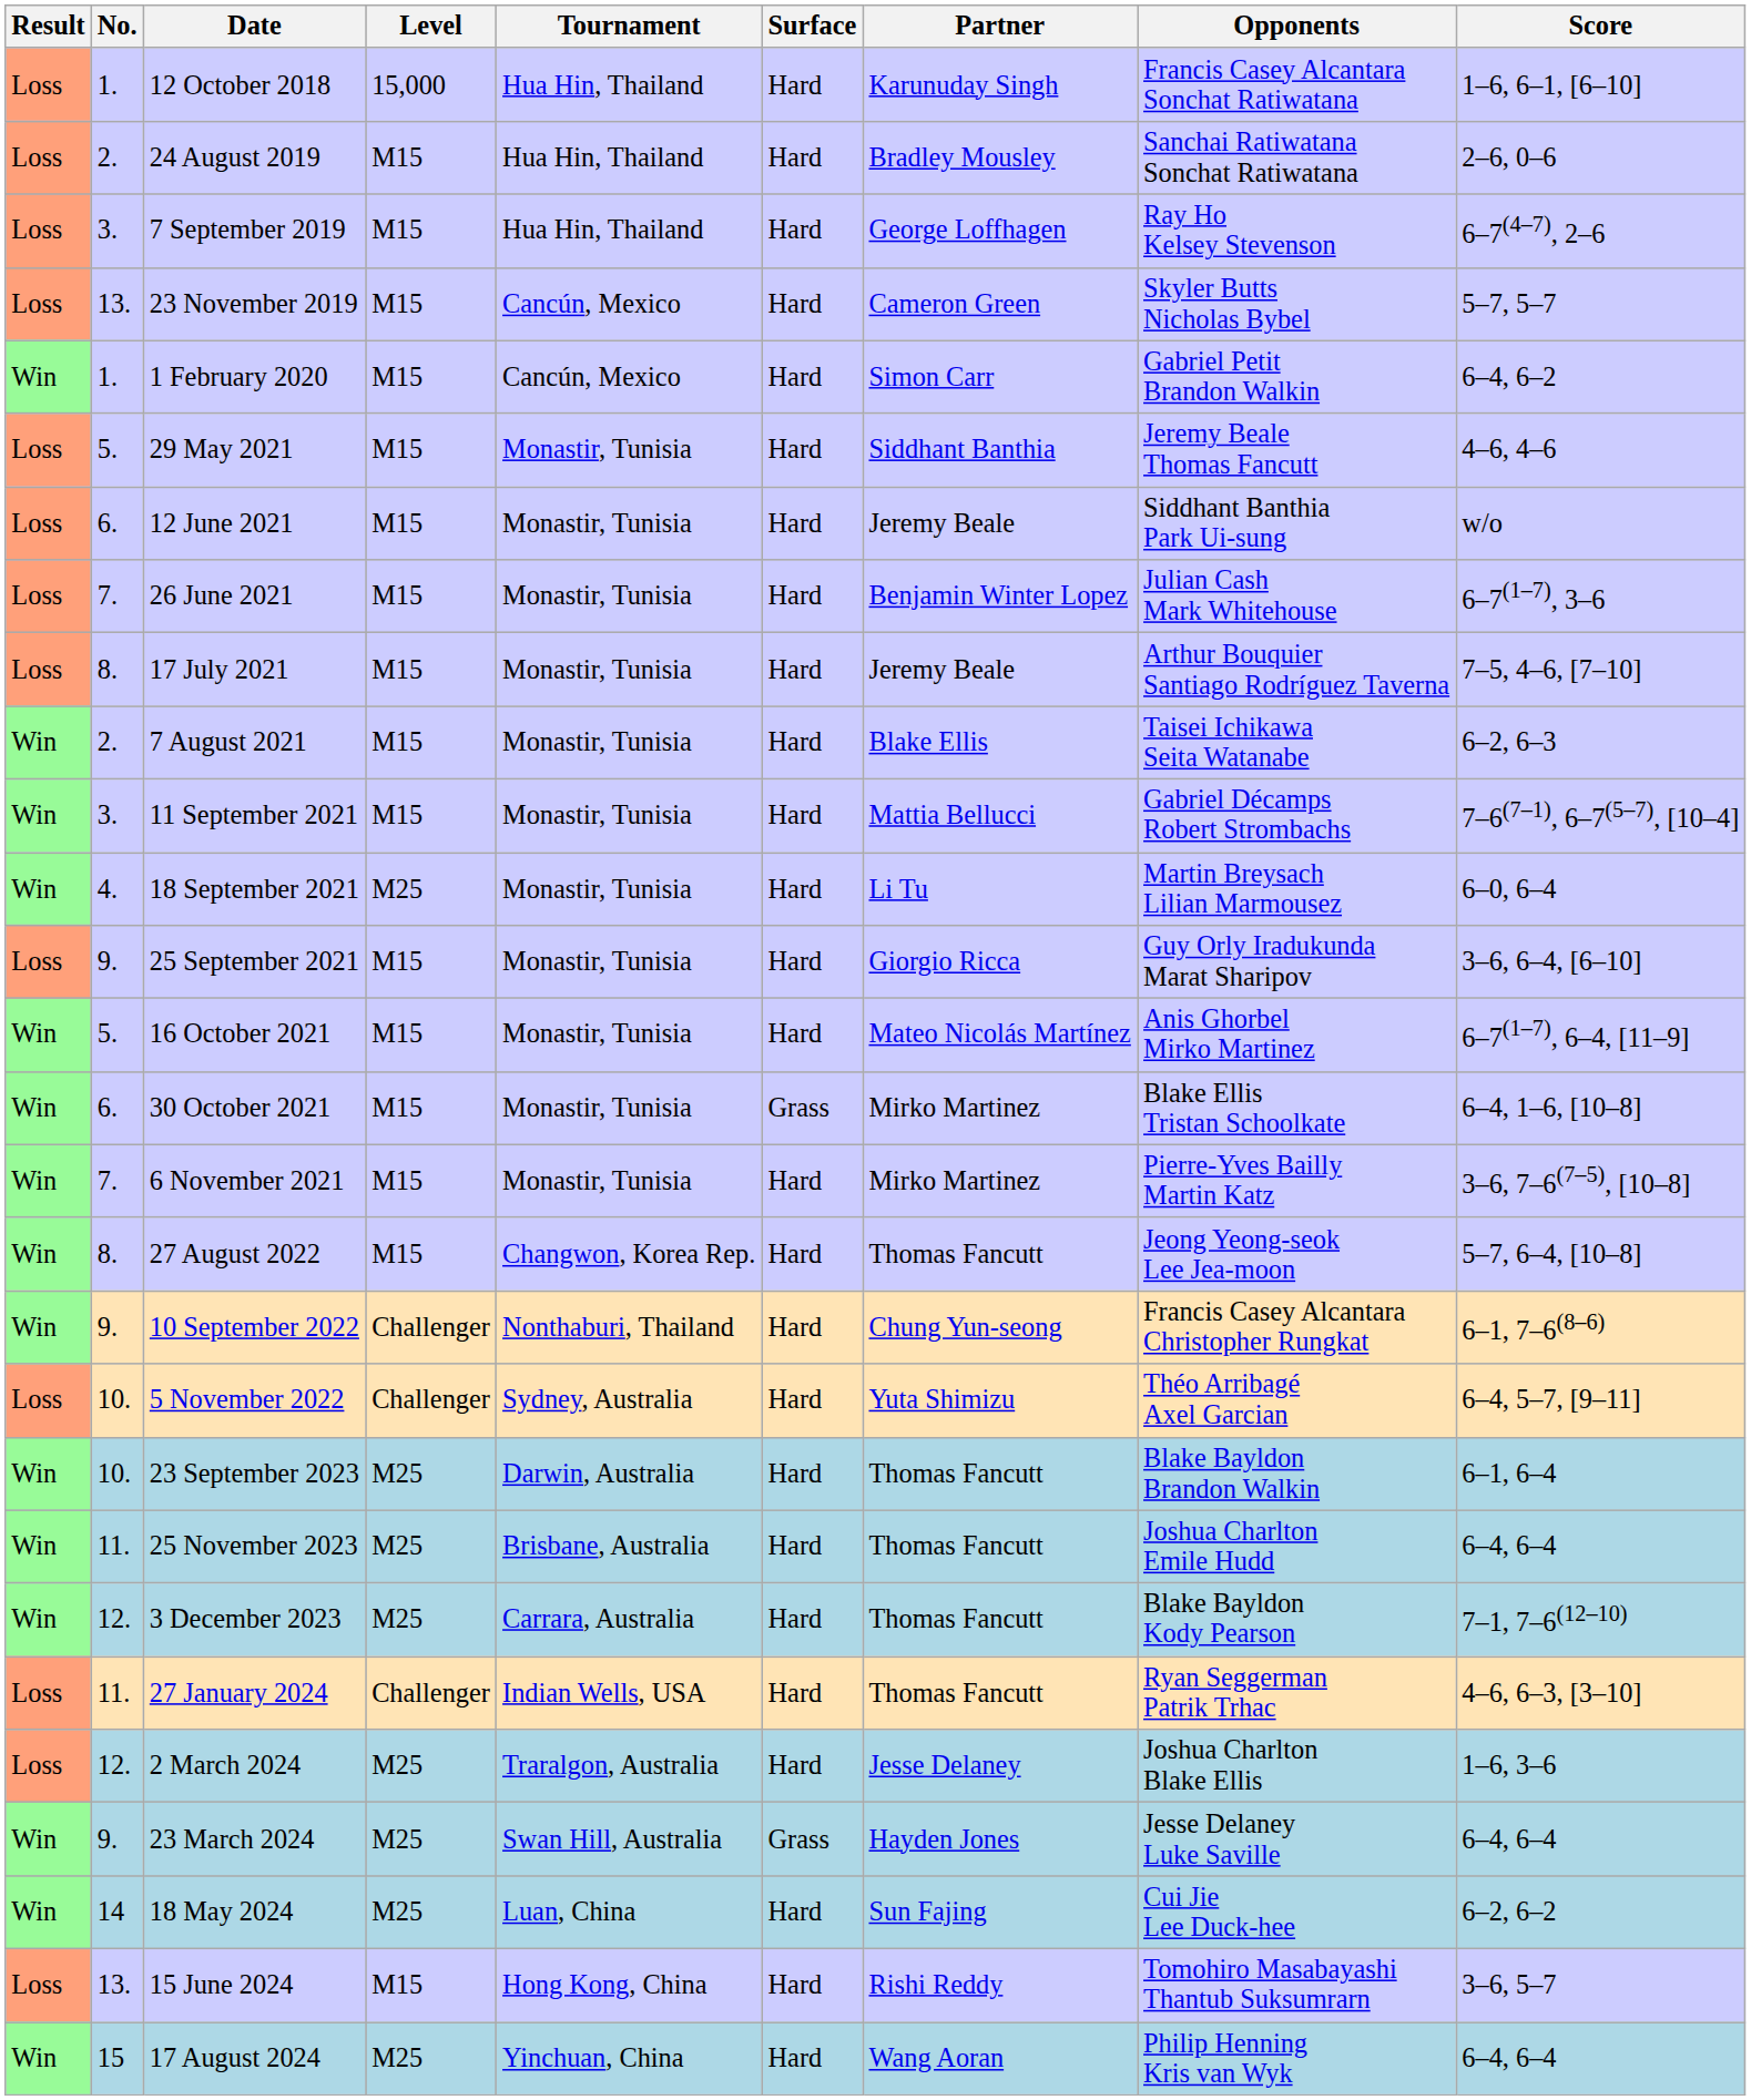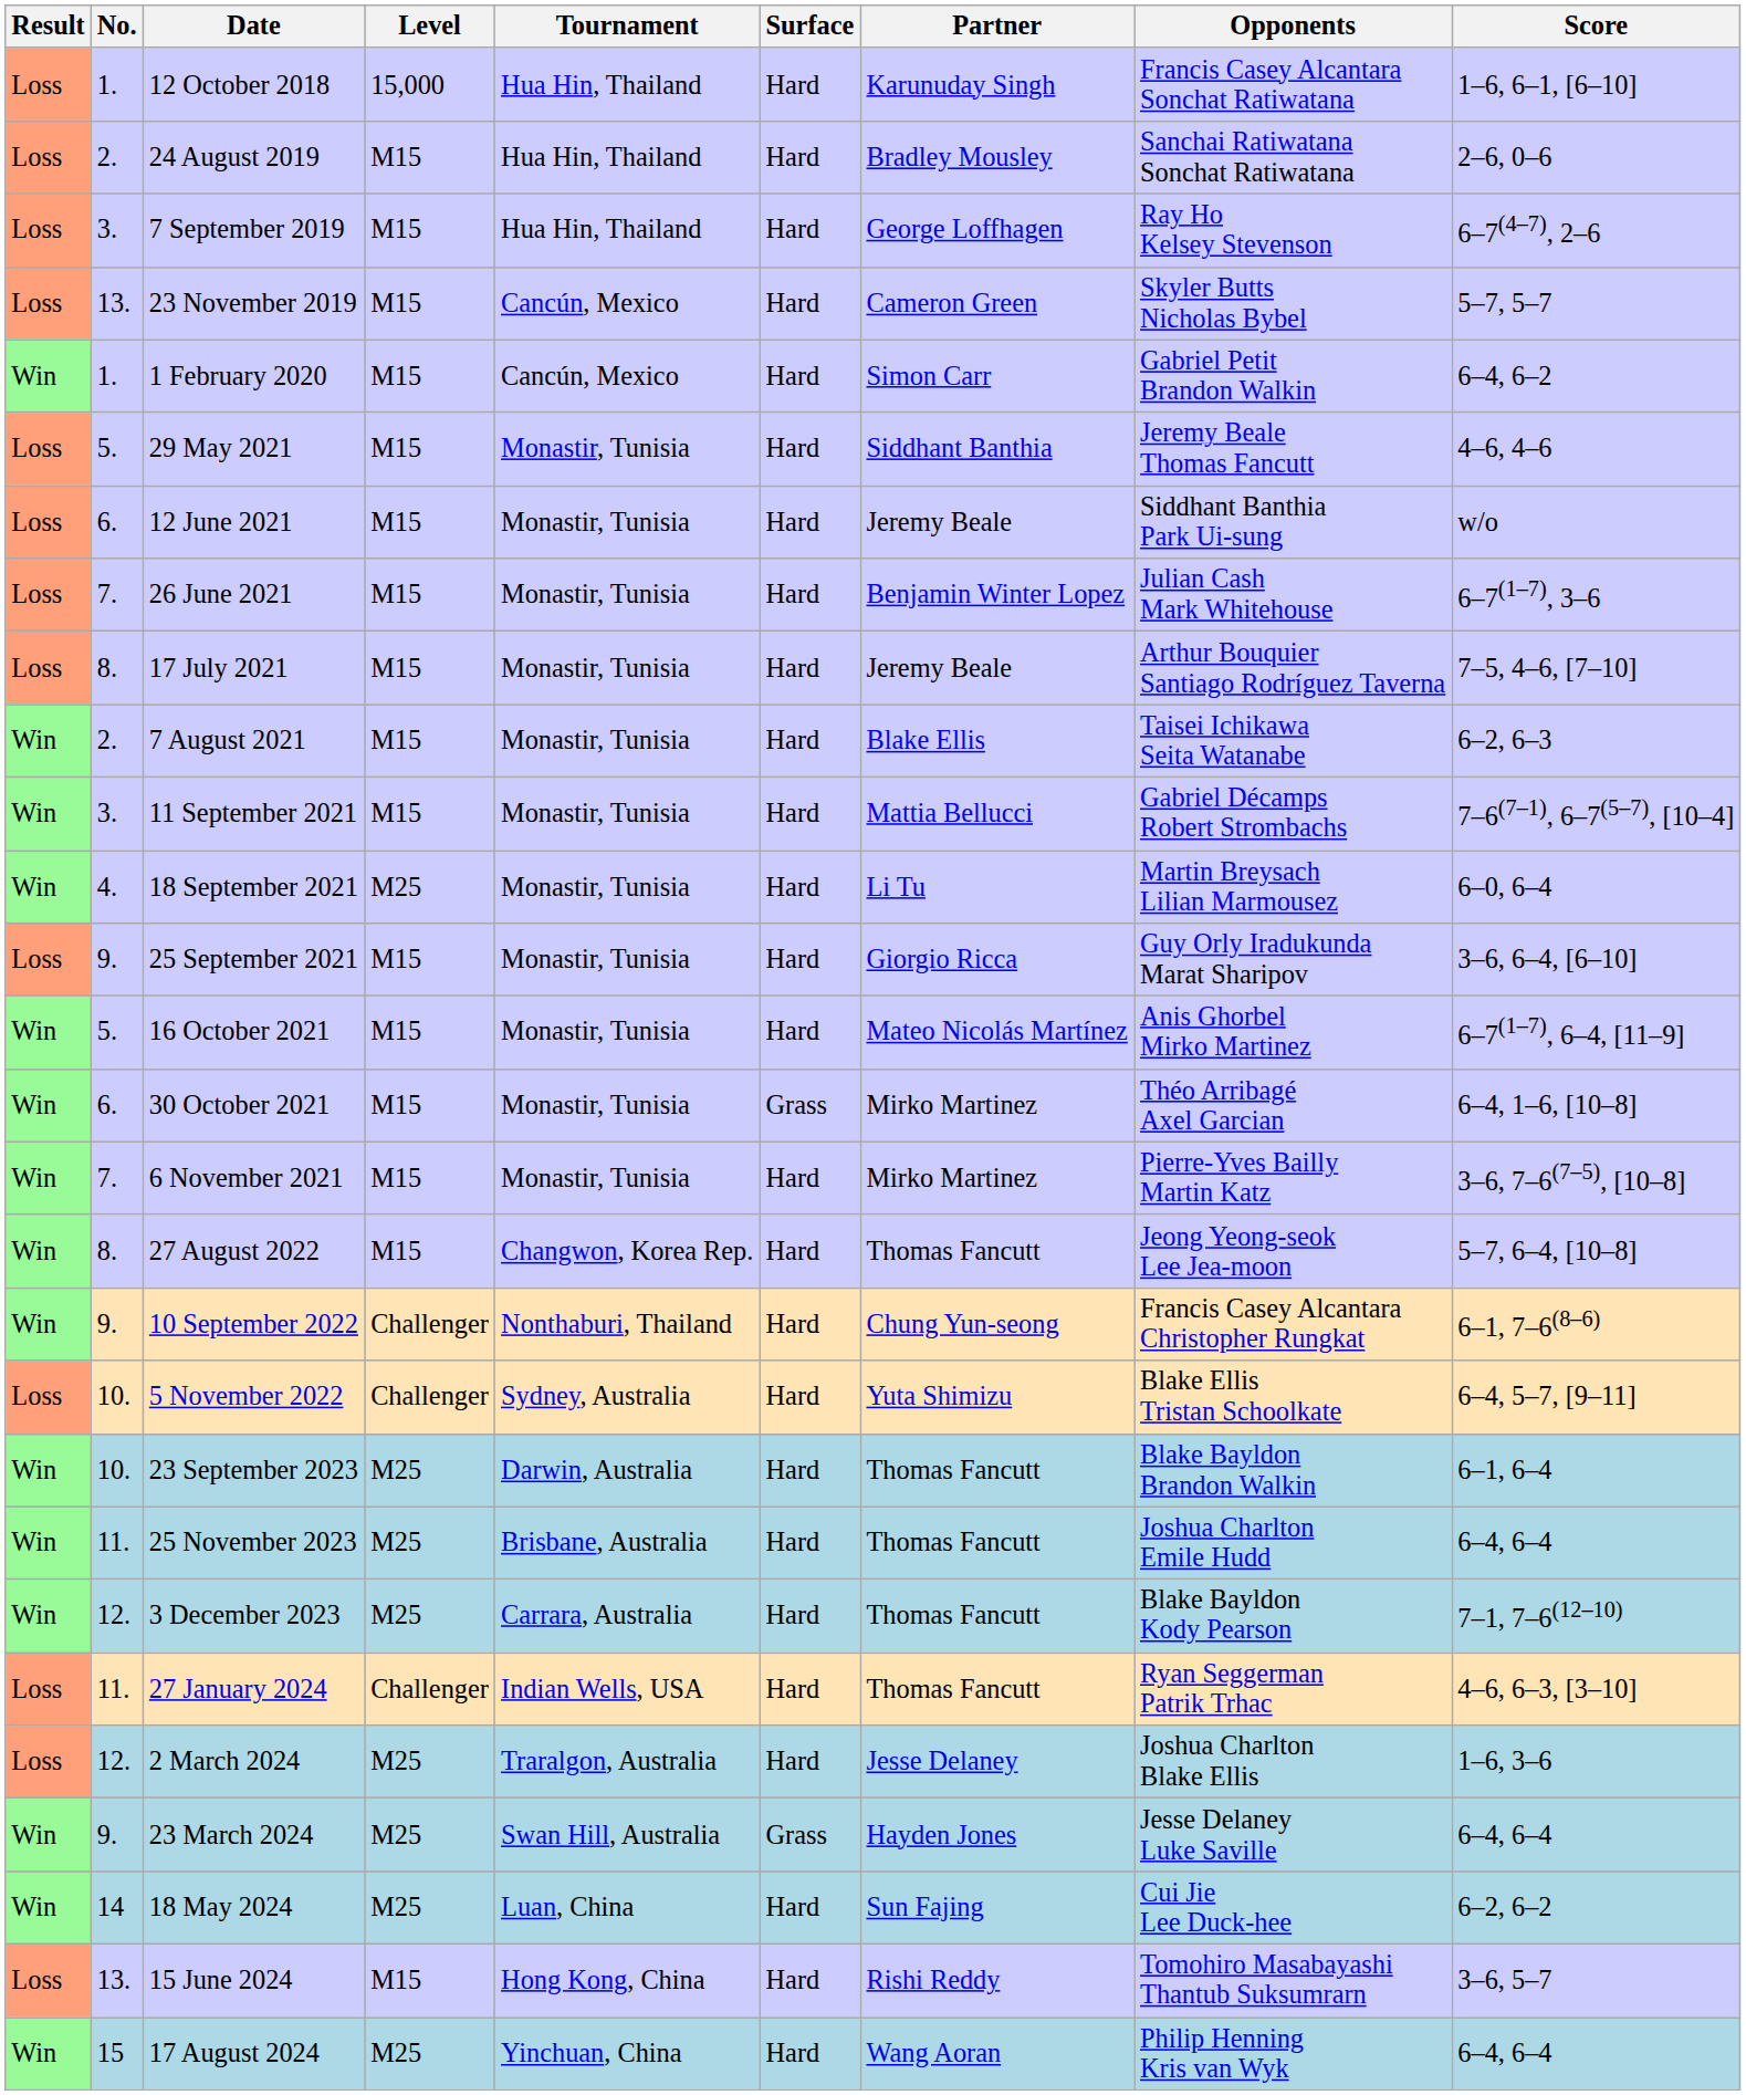30 October 2021 | Opponents: Blake Ellis Tristan Schoolkate -> Théo Arribagé Axel Garcian
5 November 2022 | Opponents: Théo Arribagé Axel Garcian -> Blake Ellis Tristan Schoolkate
